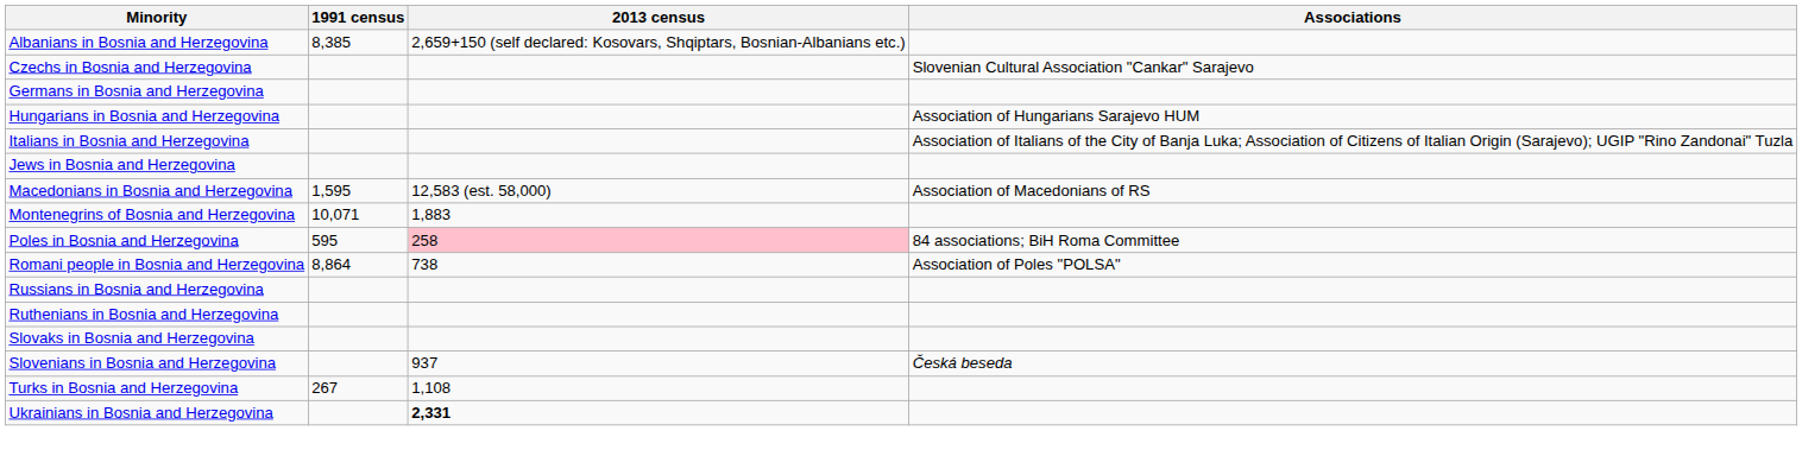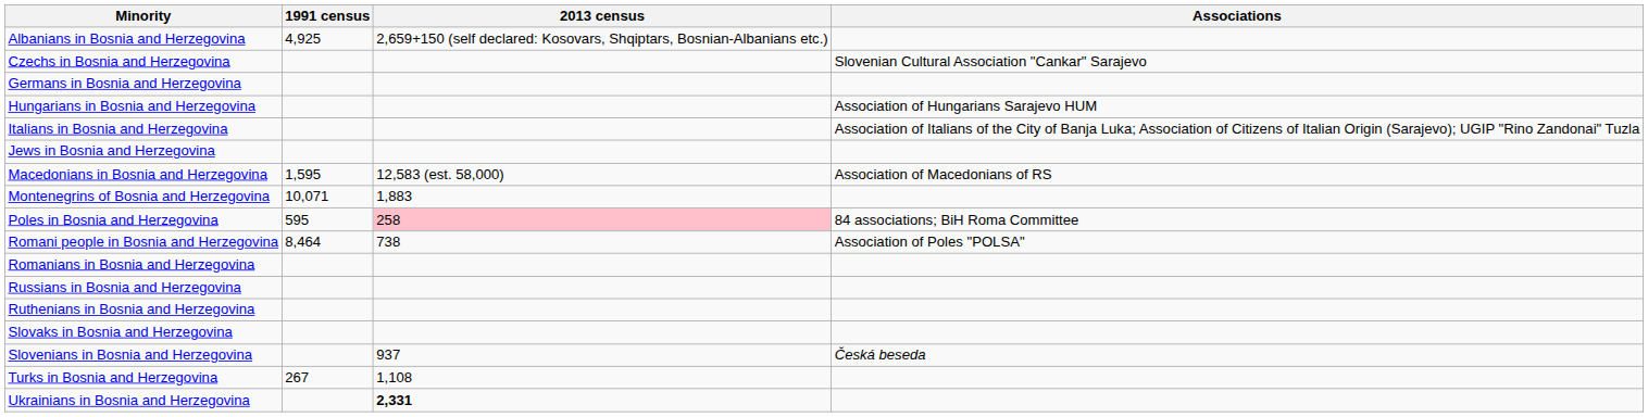Albanians in Bosnia and Herzegovina | 1991 census: 8,385 -> 4,925
Romani people in Bosnia and Herzegovina | 1991 census: 8,864 -> 8,464
+ row: Romanians in Bosnia and Herzegovina
